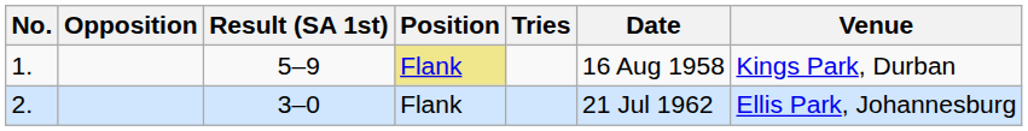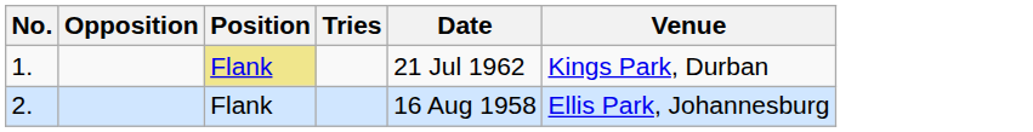- column: Result (SA 1st) | 5–9 | 3–0
1. | Date: 16 Aug 1958 -> 21 Jul 1962
2. | Date: 21 Jul 1962 -> 16 Aug 1958
